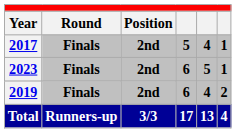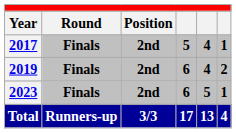rows swapped: 2019 <-> 2023
